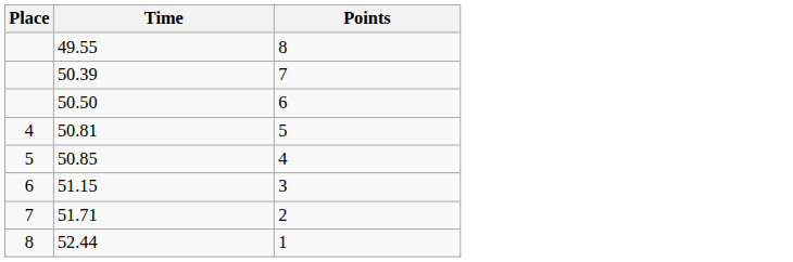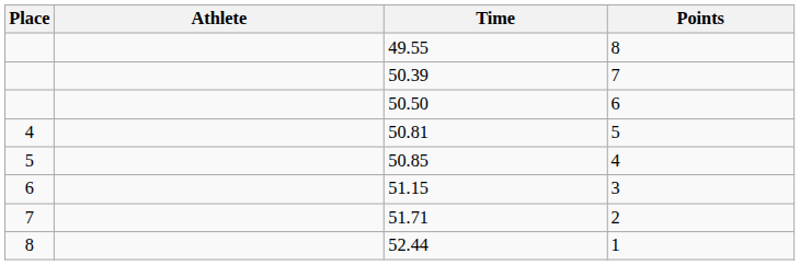+ column: Athlete
